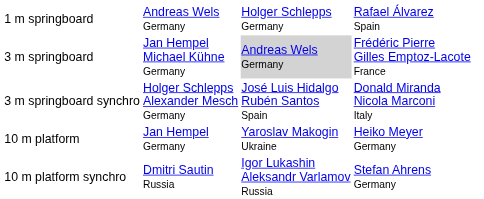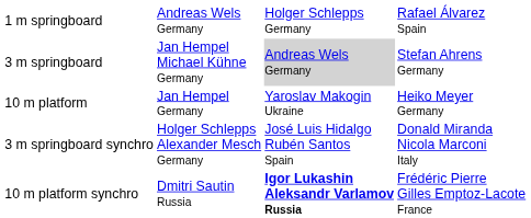3 m springboard | column 4: Frédéric Pierre Gilles Emptoz-Lacote France -> Stefan Ahrens Germany
rows swapped: 10 m platform <-> 3 m springboard synchro
10 m platform synchro | column 3: normal -> bold
10 m platform synchro | column 4: Stefan Ahrens Germany -> Frédéric Pierre Gilles Emptoz-Lacote France
